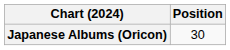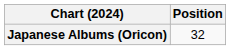Japanese Albums (Oricon) | Position: 30 -> 32
